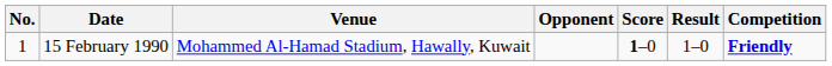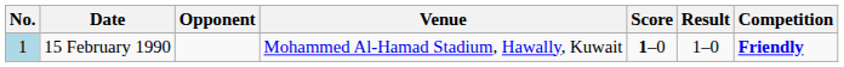columns swapped: Venue <-> Opponent
15 February 1990 | No.: no background -> lightblue background
